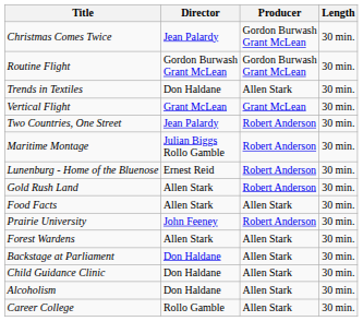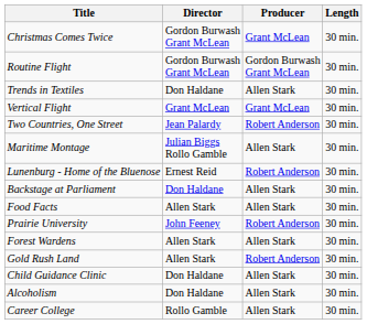Christmas Comes Twice | Director: Jean Palardy -> Gordon Burwash Grant McLean
Christmas Comes Twice | Producer: Gordon Burwash Grant McLean -> Grant McLean
Maritime Montage | Producer: Robert Anderson -> Allen Stark
rows swapped: Gold Rush Land <-> Backstage at Parliament
